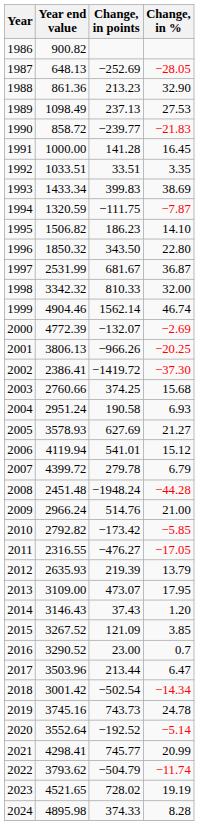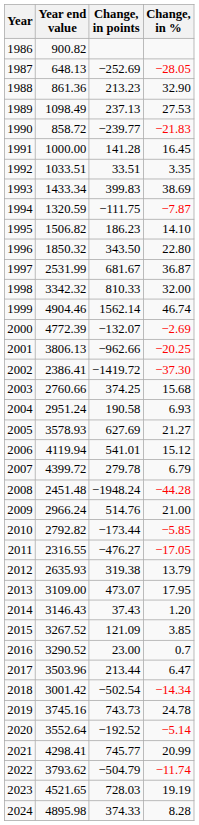2001 | Change, in points: −966.26 -> −962.66
2010 | Change, in points: −173.42 -> −173.44
2012 | Change, in points: 219.39 -> 319.38
2023 | Change, in points: 728.02 -> 728.03
